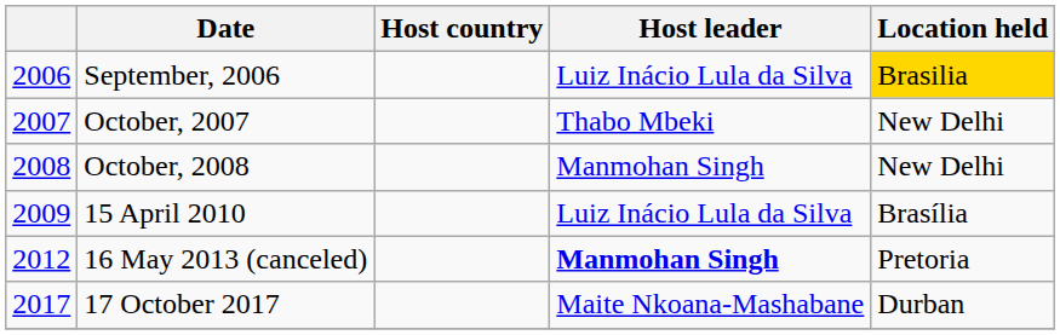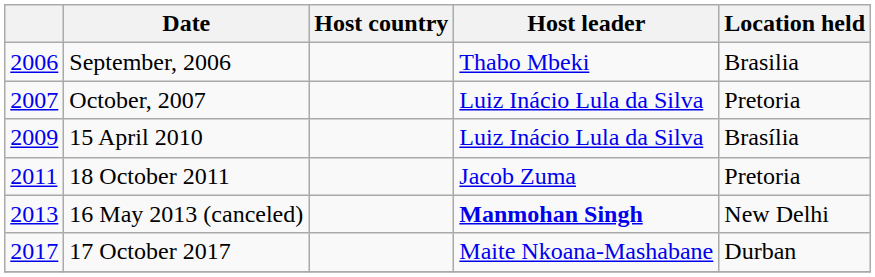September, 2006 | Host leader: Luiz Inácio Lula da Silva -> Thabo Mbeki
September, 2006 | Location held: gold background -> no background
October, 2007 | Host leader: Thabo Mbeki -> Luiz Inácio Lula da Silva
October, 2007 | Location held: New Delhi -> Pretoria
- row: 2008 | October, 2008 | Manmohan Singh | New Delhi
+ row: 2011 | 18 October 2011 | Jacob Zuma | Pretoria
16 May 2013 (canceled) | column 1: 2012 -> 2013
16 May 2013 (canceled) | Location held: Pretoria -> New Delhi
